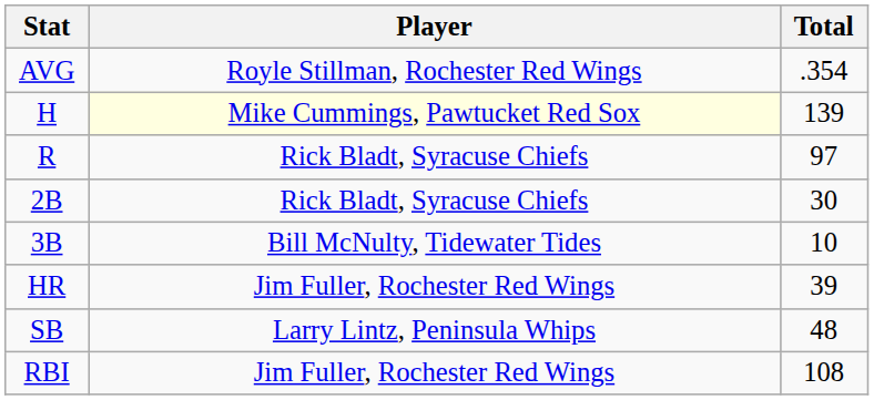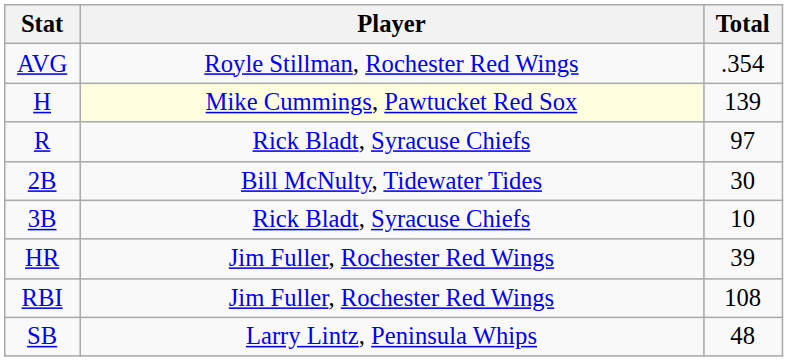2B | Player: Rick Bladt, Syracuse Chiefs -> Bill McNulty, Tidewater Tides
3B | Player: Bill McNulty, Tidewater Tides -> Rick Bladt, Syracuse Chiefs
rows swapped: RBI <-> SB
